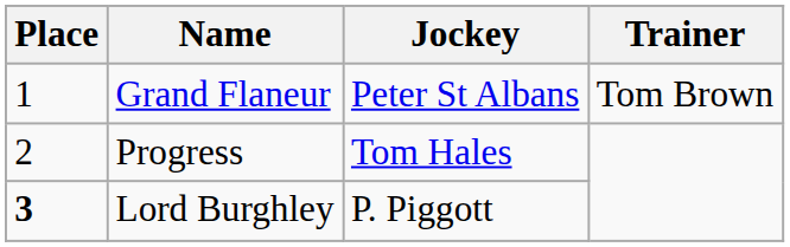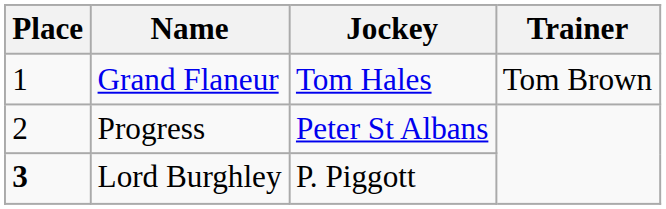Grand Flaneur | Jockey: Peter St Albans -> Tom Hales
Progress | Jockey: Tom Hales -> Peter St Albans
